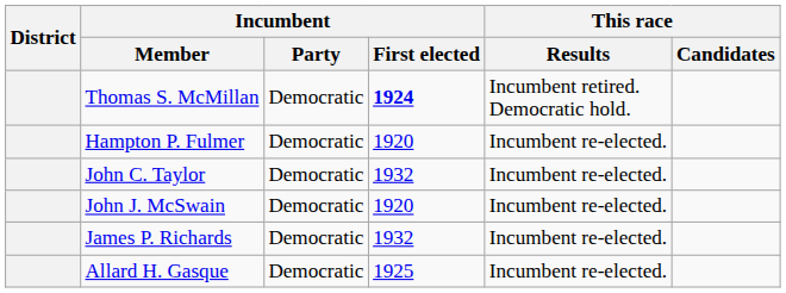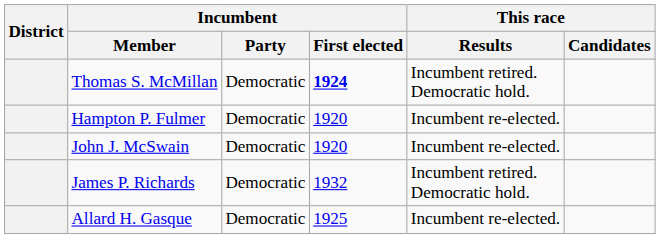- row: John C. Taylor | Democratic | 1932 | Incumbent re-elected.
James P. Richards | This race / Results: Incumbent re-elected. -> Incumbent retired. Democratic hold.
